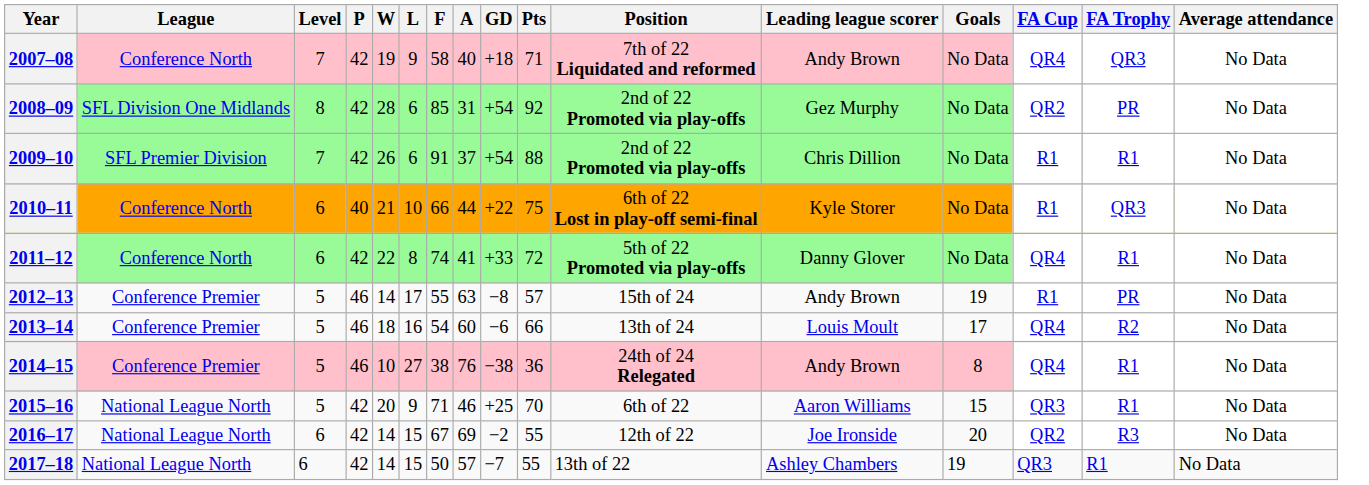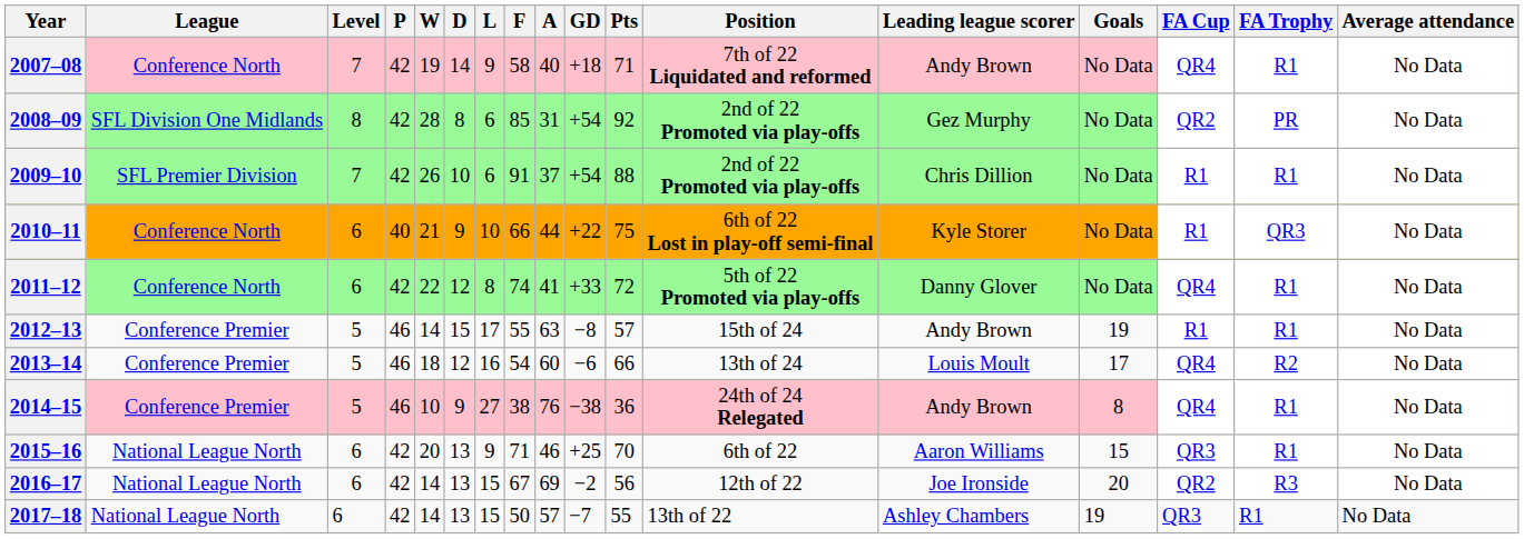+ column: D | 14 | 8 | 10 | 9 | 12 | 15 | 12 | 9 | 13 | 13 | 13
2007–08 | FA Trophy: QR3 -> R1
2012–13 | FA Trophy: PR -> R1
2015–16 | Level: 5 -> 6
2016–17 | Pts: 55 -> 56
